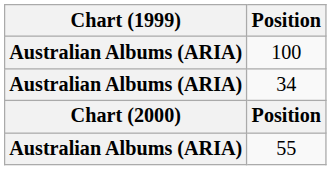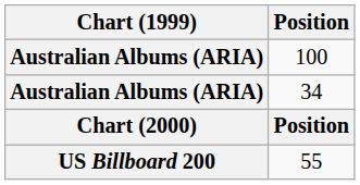55 | Chart (1999): Australian Albums (ARIA) -> US Billboard 200
